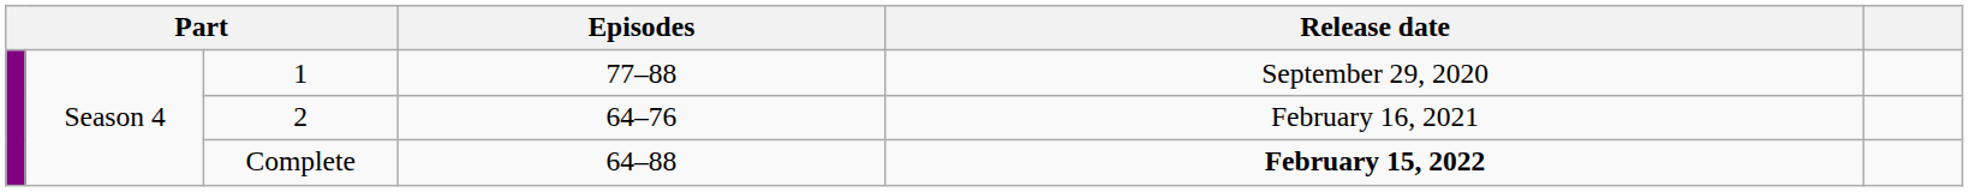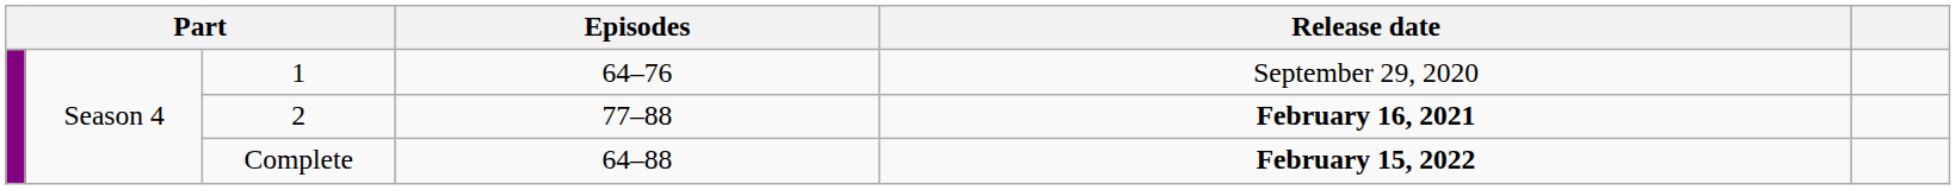1 | Episodes: 77–88 -> 64–76
2 | Episodes: 64–76 -> 77–88
2 | Release date: normal -> bold
